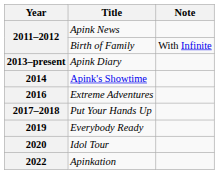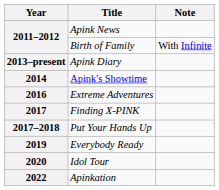+ row: 2017 | Finding X-PINK
